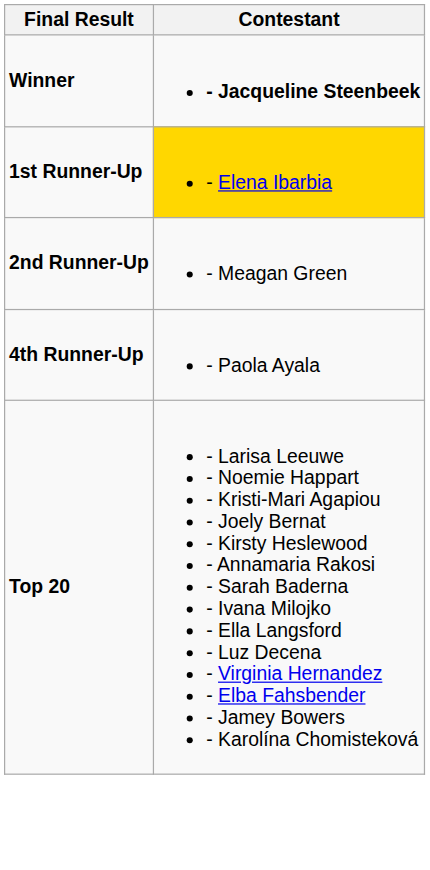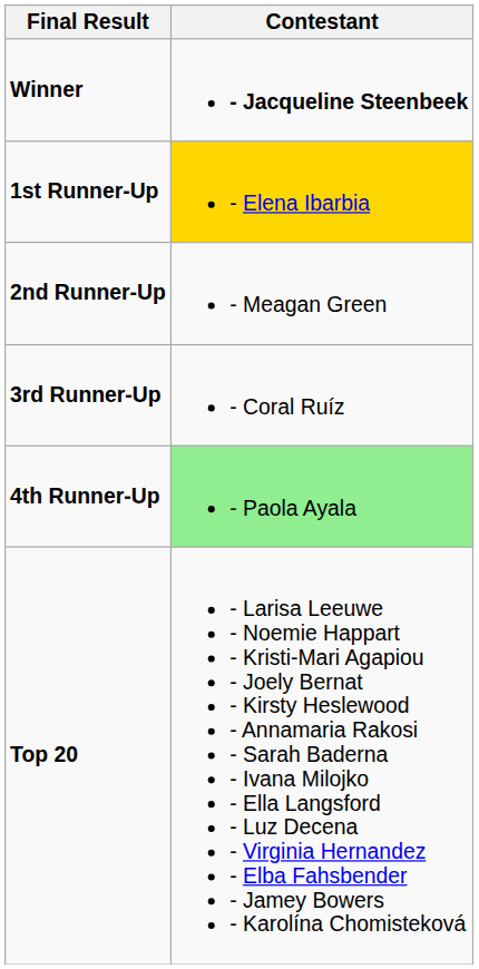+ row: 3rd Runner-Up | - Coral Ruíz
4th Runner-Up | Contestant: no background -> lightgreen background
